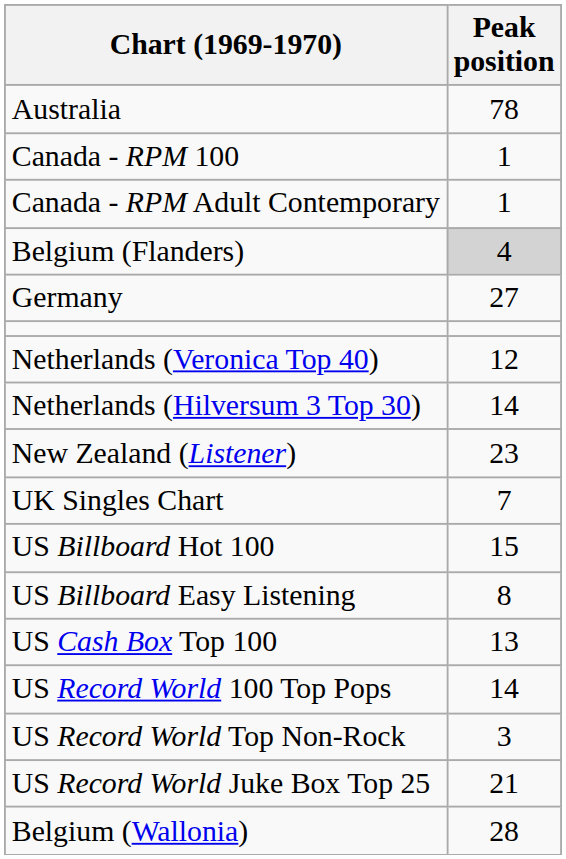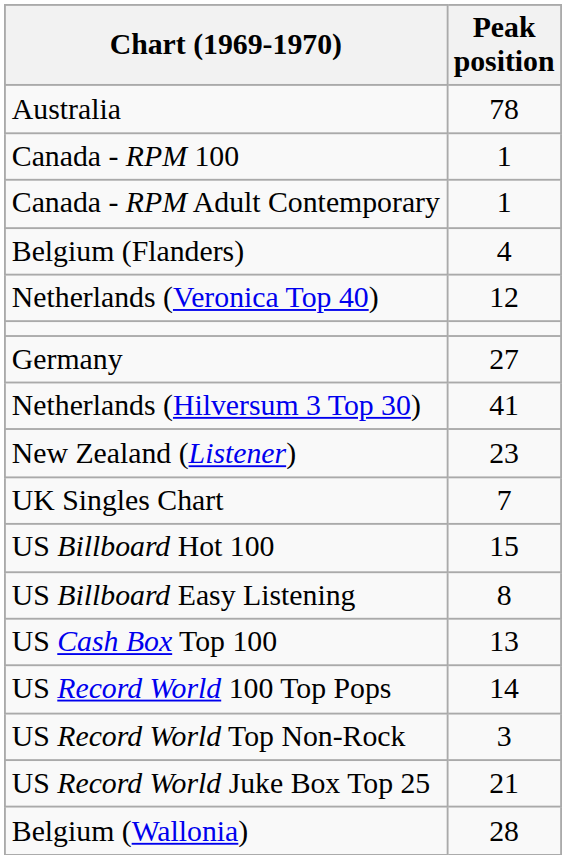Belgium (Flanders) | Peak position: lightgrey background -> no background
rows swapped: Germany <-> Netherlands (Veronica Top 40)
Netherlands (Hilversum 3 Top 30) | Peak position: 14 -> 41
